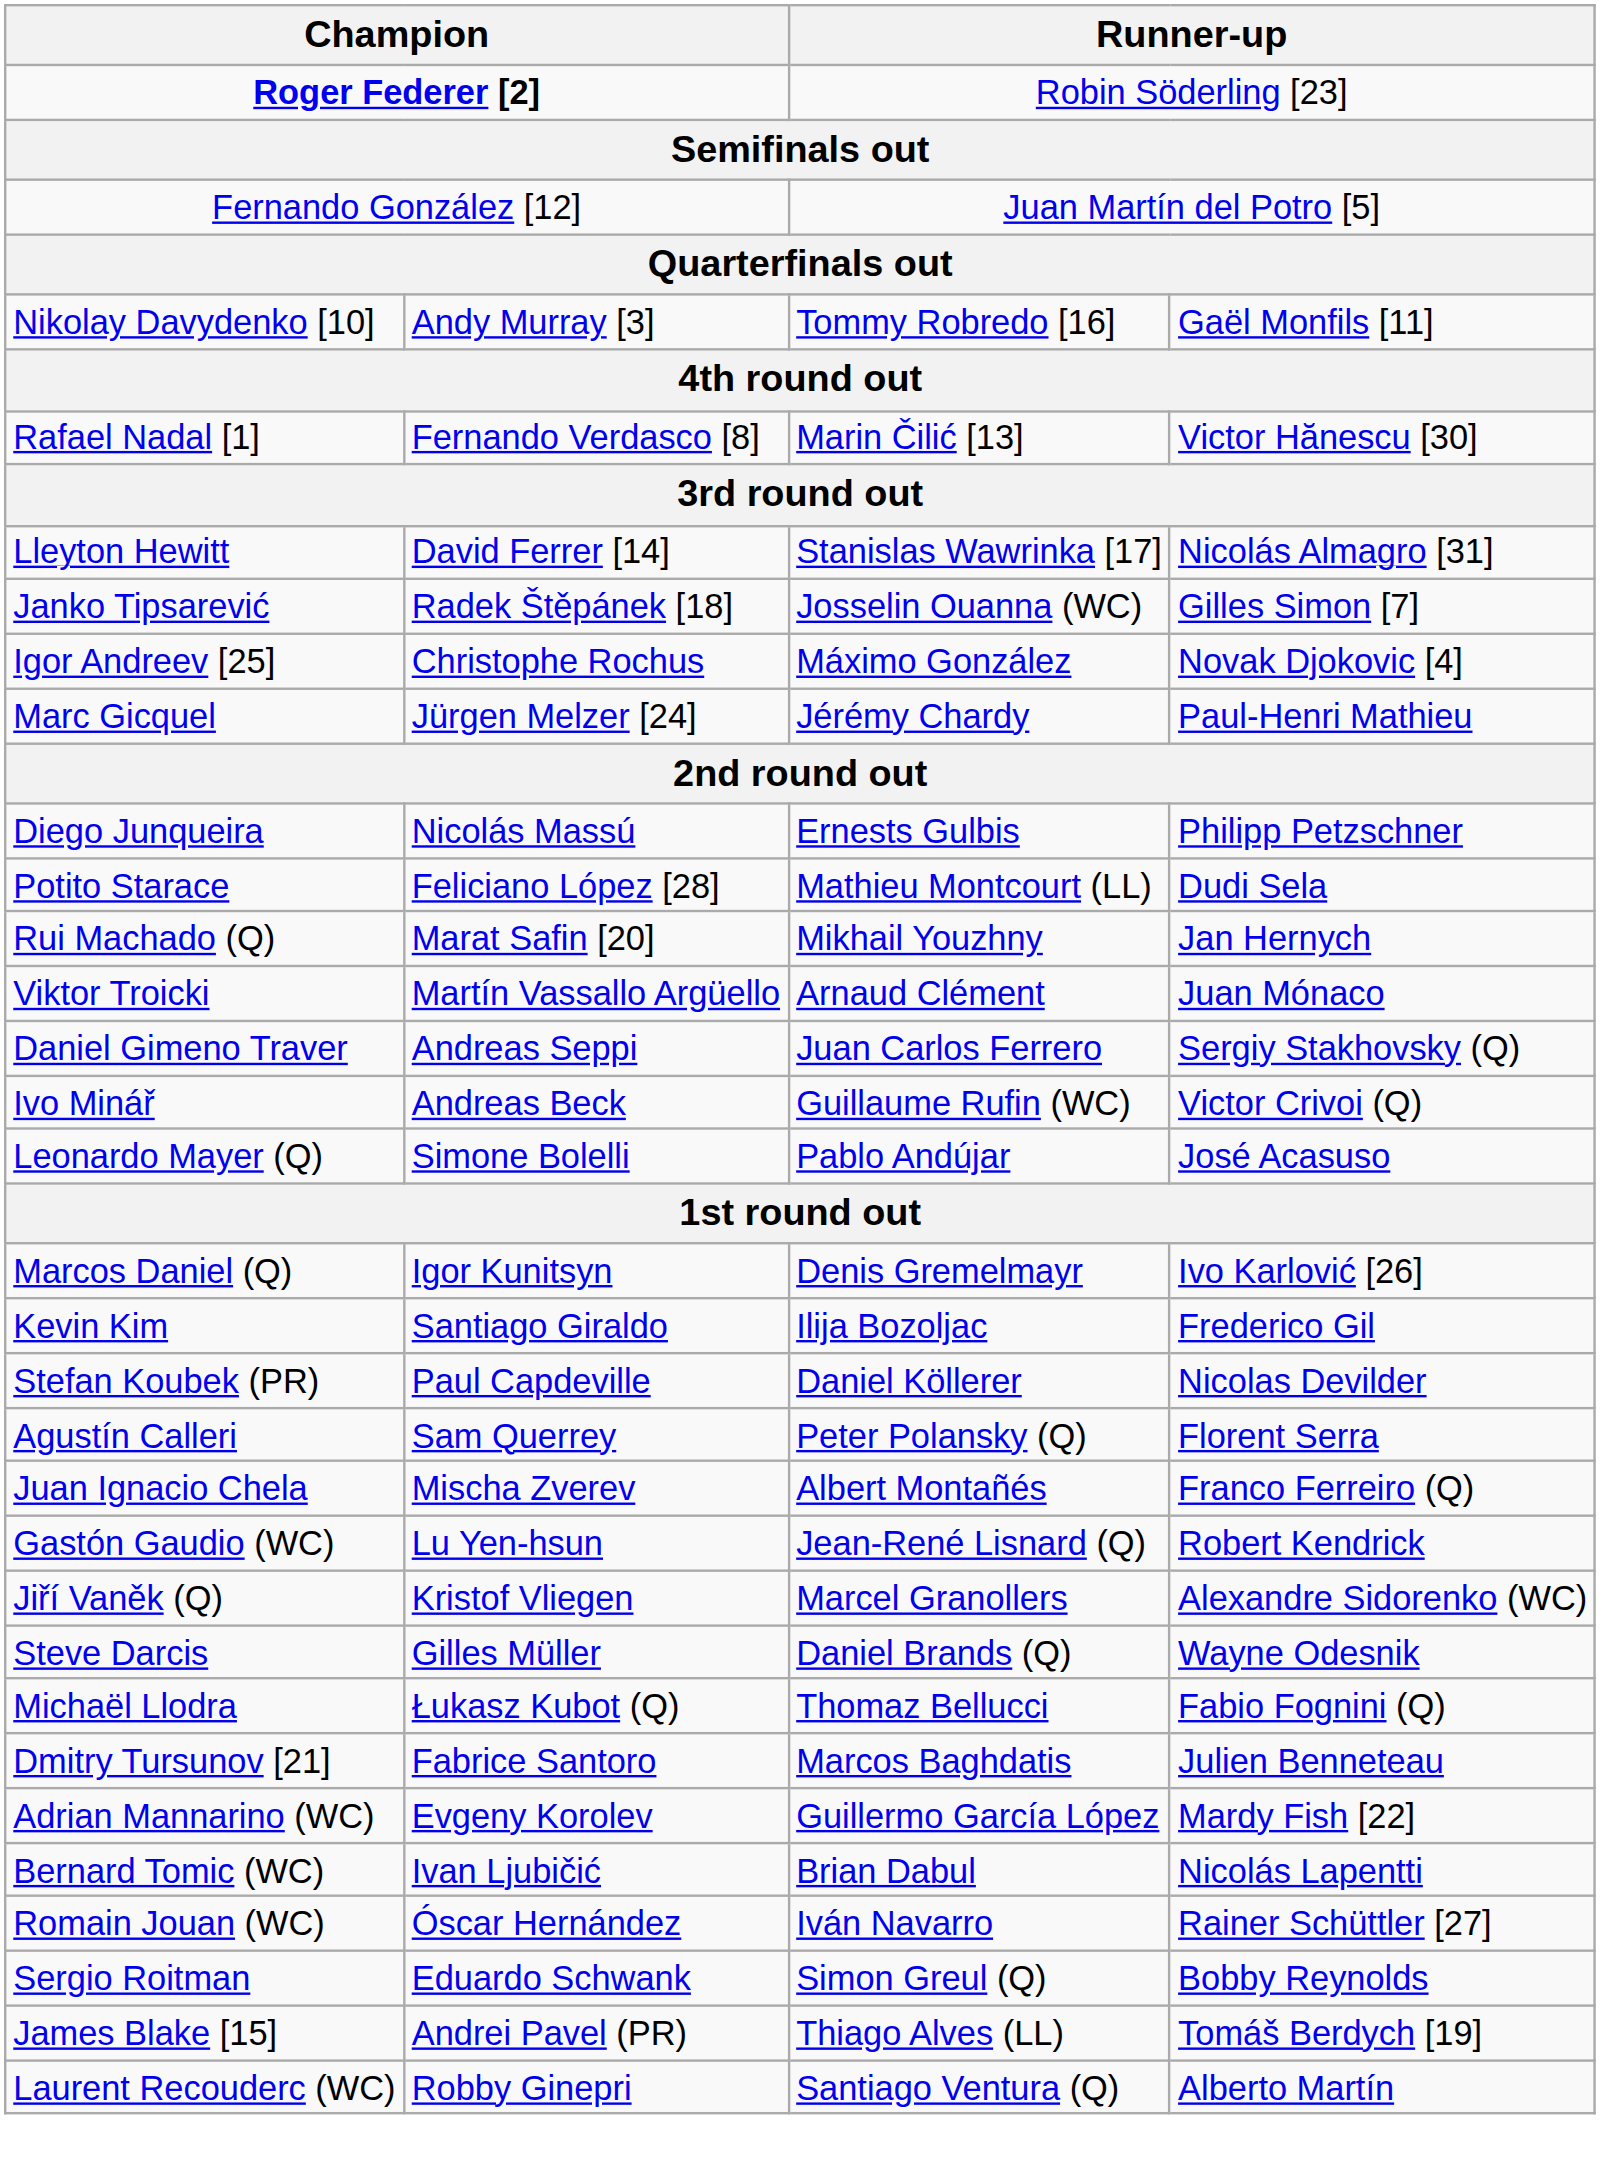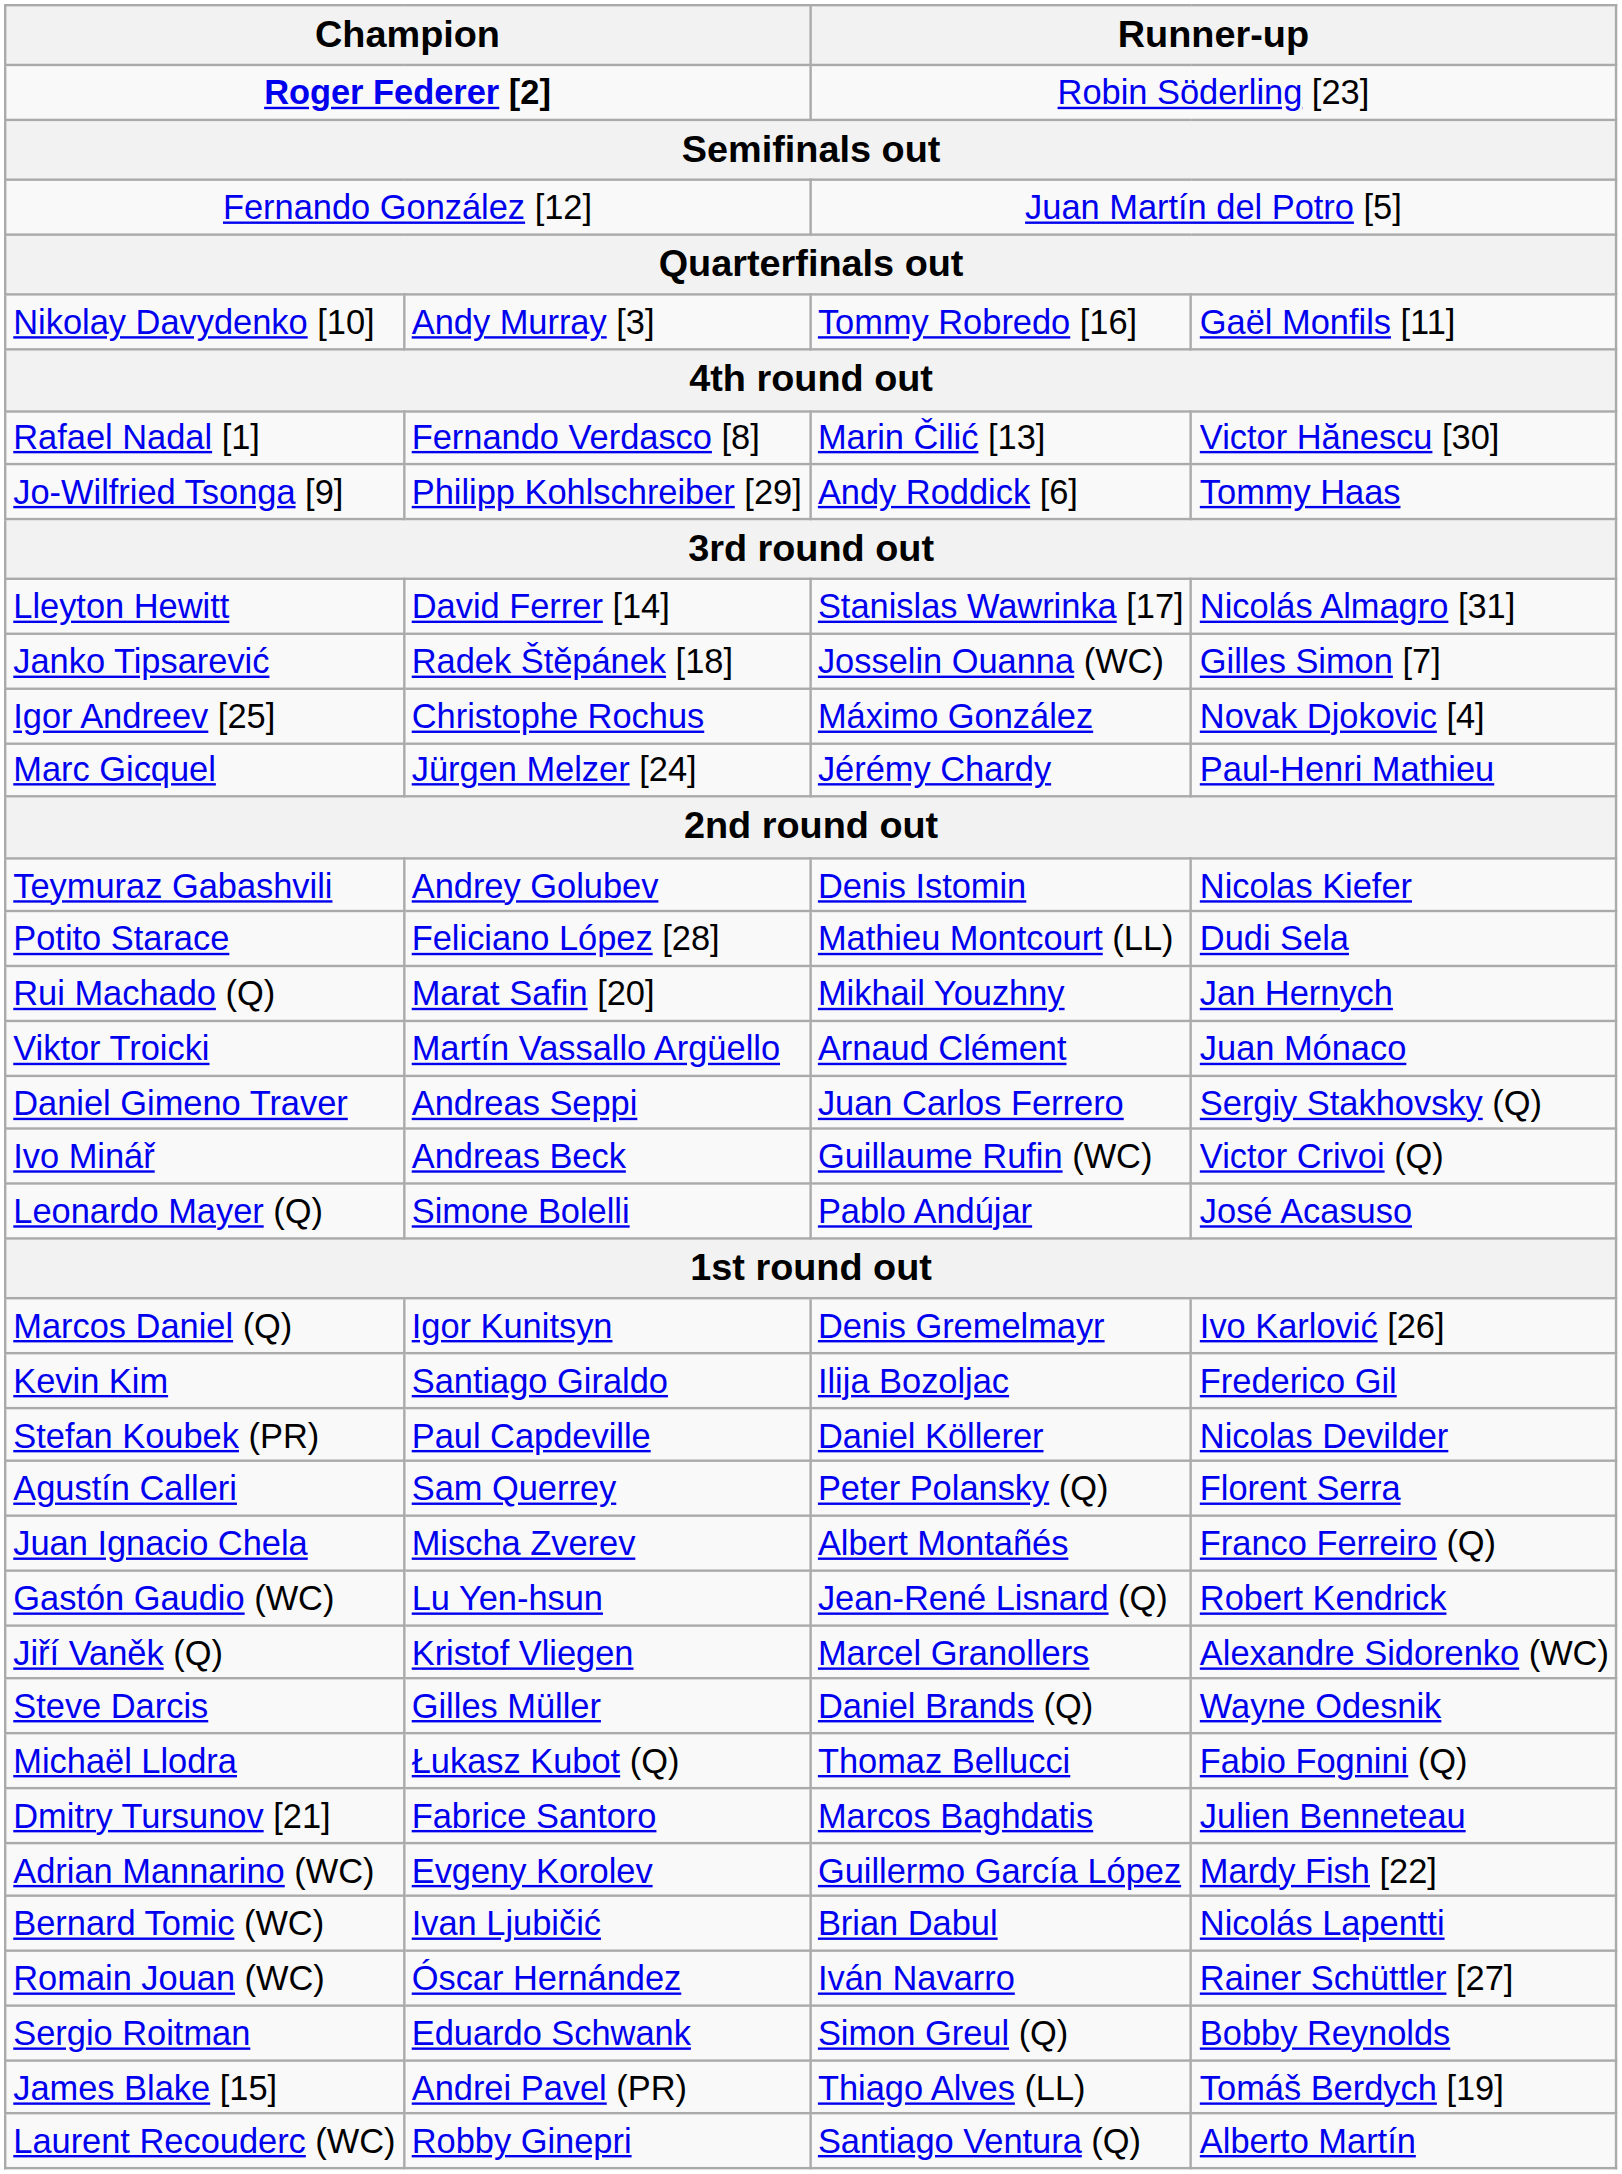+ row: Jo-Wilfried Tsonga [9] | Philipp Kohlschreiber [29] | Andy Roddick [6] | Tommy Haas
+ row: Teymuraz Gabashvili | Andrey Golubev | Denis Istomin | Nicolas Kiefer
- row: Diego Junqueira | Nicolás Massú | Ernests Gulbis | Philipp Petzschner
